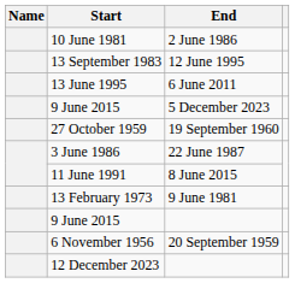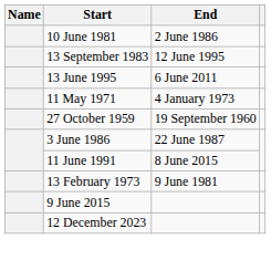- row: 9 June 2015 | 5 December 2023
+ row: 11 May 1971 | 4 January 1973
- row: 6 November 1956 | 20 September 1959
